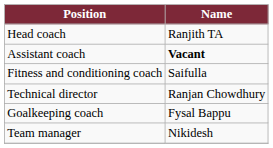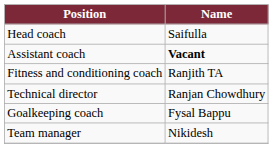Head coach | Name: Ranjith TA -> Saifulla
Fitness and conditioning coach | Name: Saifulla -> Ranjith TA
